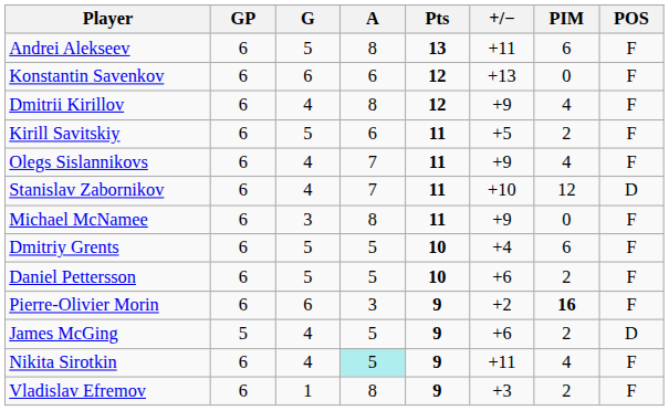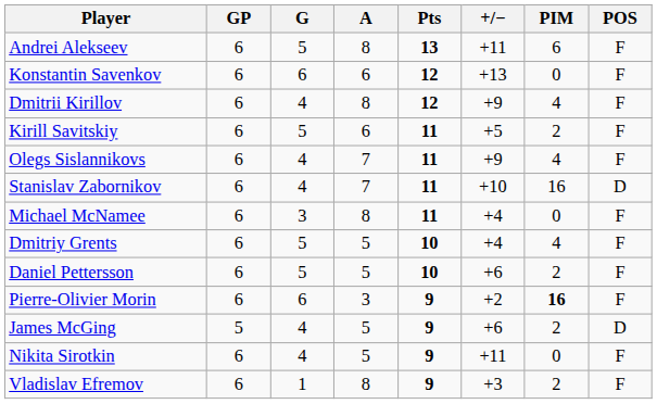Stanislav Zabornikov | PIM: 12 -> 16
Michael McNamee | +/−: +9 -> +4
Dmitriy Grents | PIM: 6 -> 4
Nikita Sirotkin | A: paleturquoise background -> no background
Nikita Sirotkin | PIM: 4 -> 0
